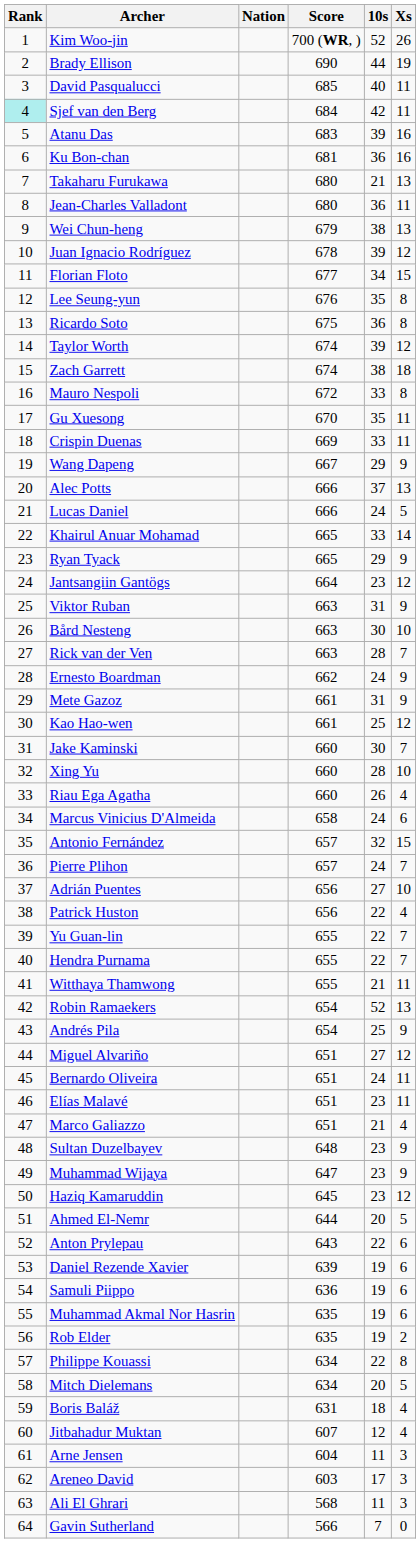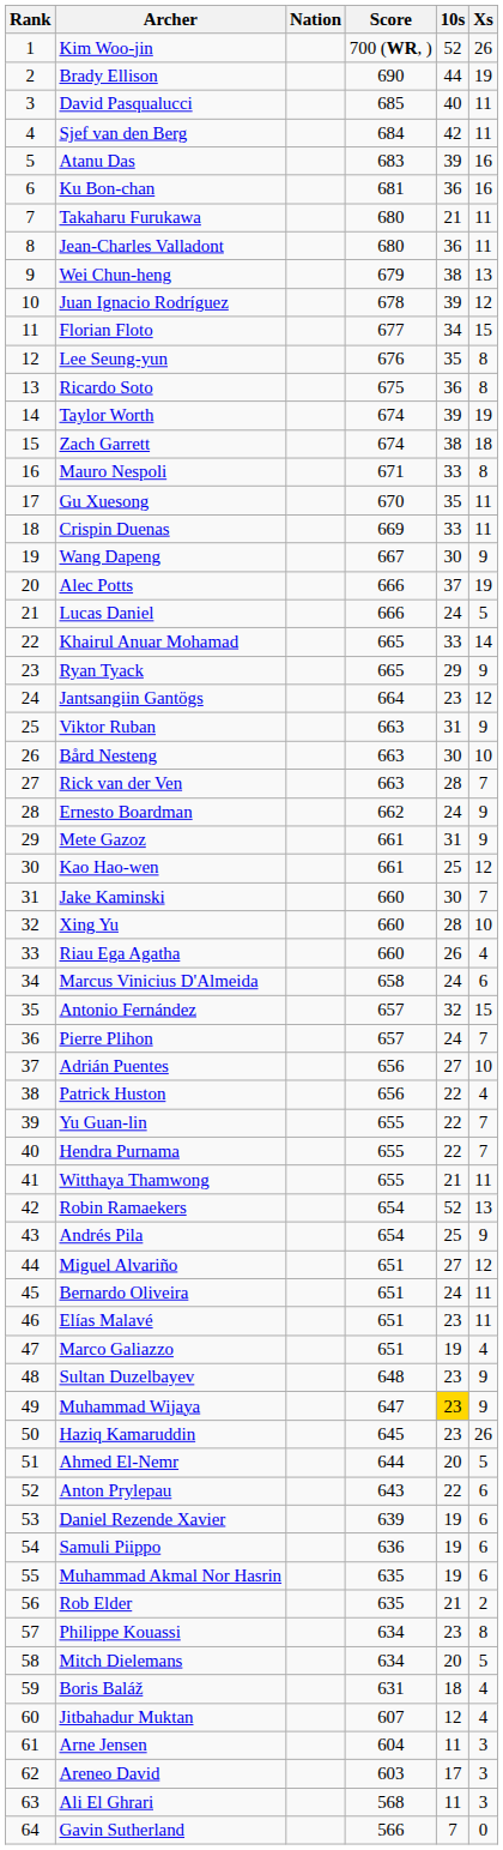Sjef van den Berg | Rank: paleturquoise background -> no background
Takaharu Furukawa | Xs: 13 -> 11
Taylor Worth | Xs: 12 -> 19
Mauro Nespoli | Score: 672 -> 671
Wang Dapeng | 10s: 29 -> 30
Alec Potts | Xs: 13 -> 19
Marco Galiazzo | 10s: 21 -> 19
Muhammad Wijaya | 10s: no background -> gold background
Haziq Kamaruddin | Xs: 12 -> 26
Rob Elder | 10s: 19 -> 21
Philippe Kouassi | 10s: 22 -> 23
